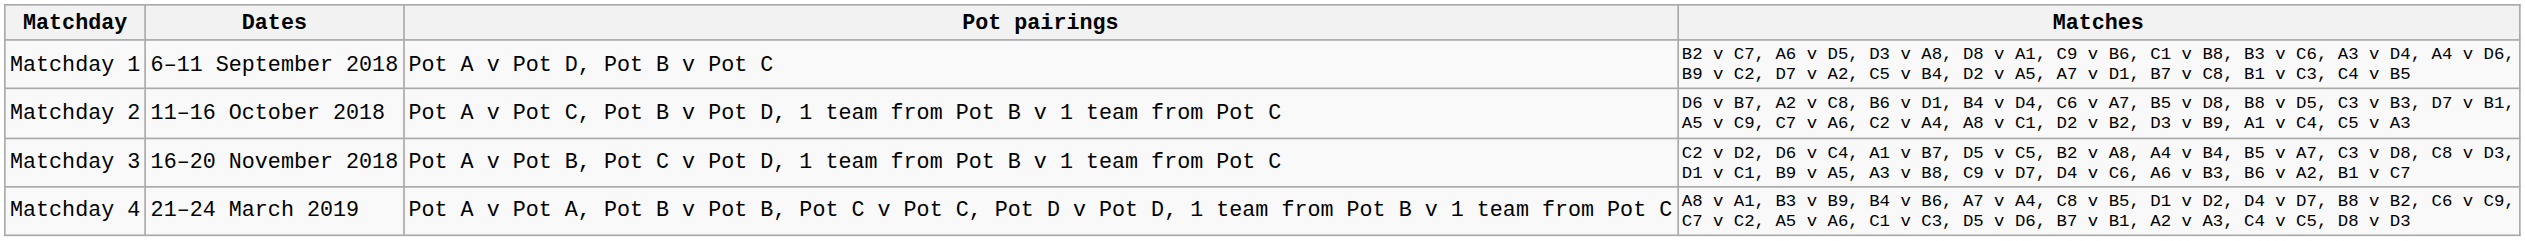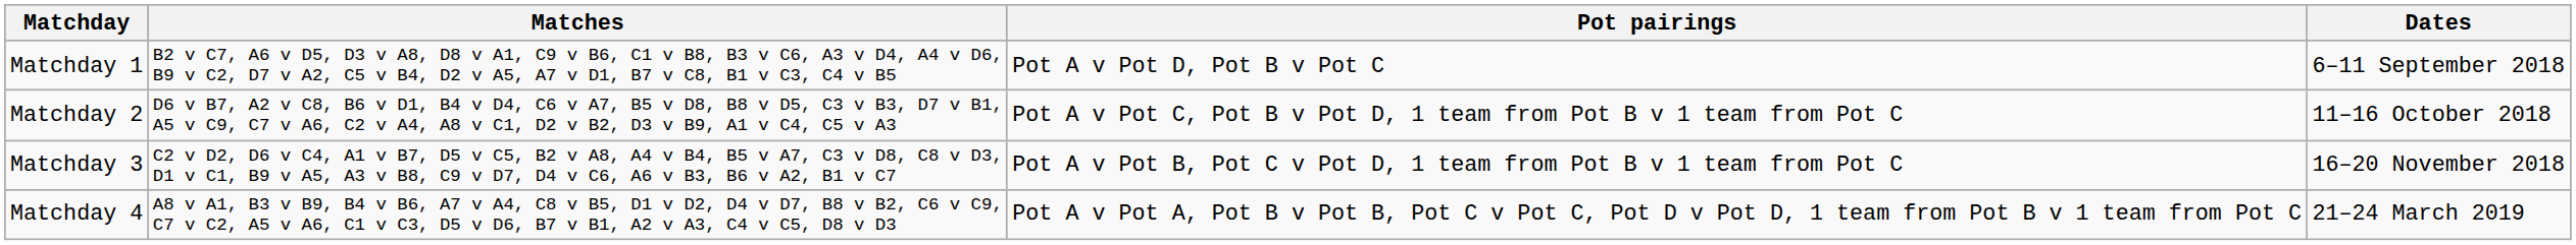columns swapped: Dates <-> Matches
